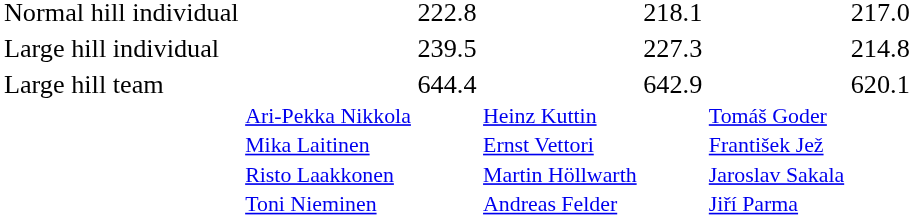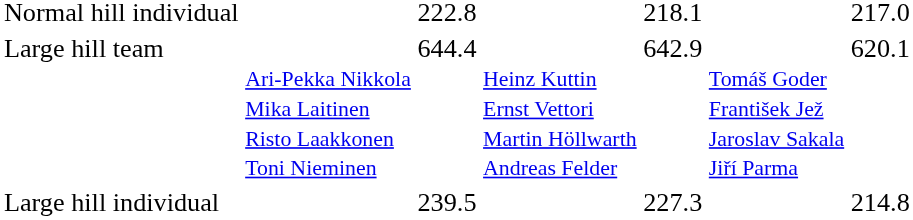rows swapped: Large hill individual <-> Large hill team
